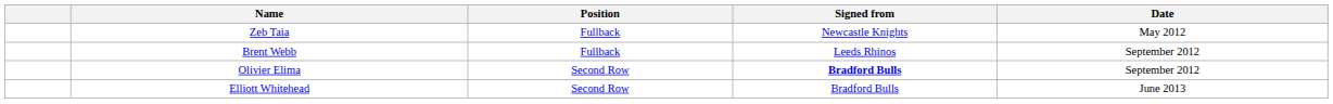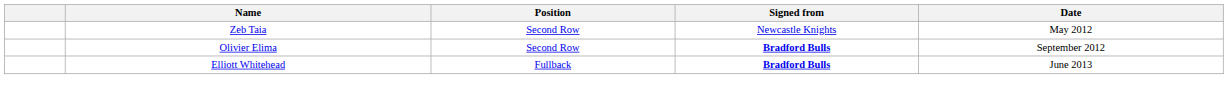Zeb Taia | Position: Fullback -> Second Row
- row: Brent Webb | Fullback | Leeds Rhinos | September 2012
Elliott Whitehead | Position: Second Row -> Fullback
Elliott Whitehead | Signed from: normal -> bold
